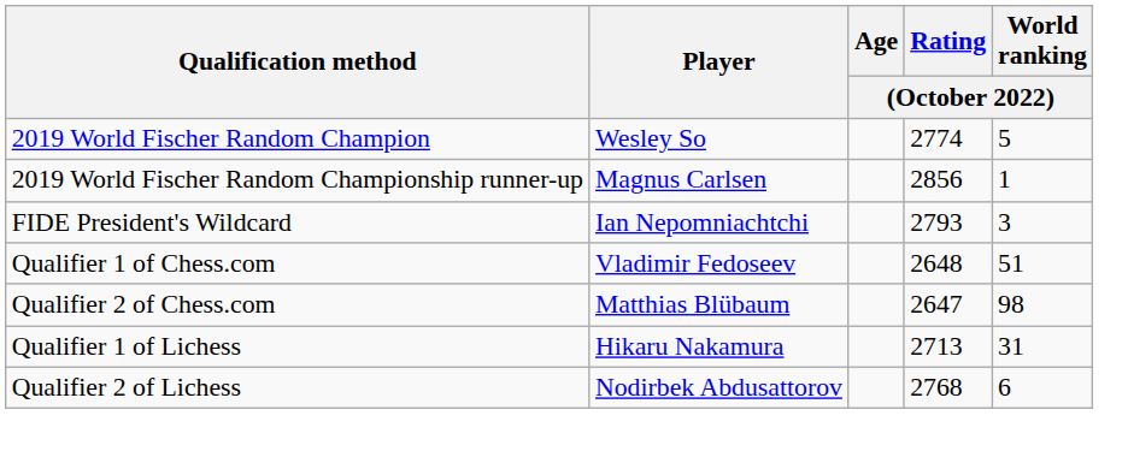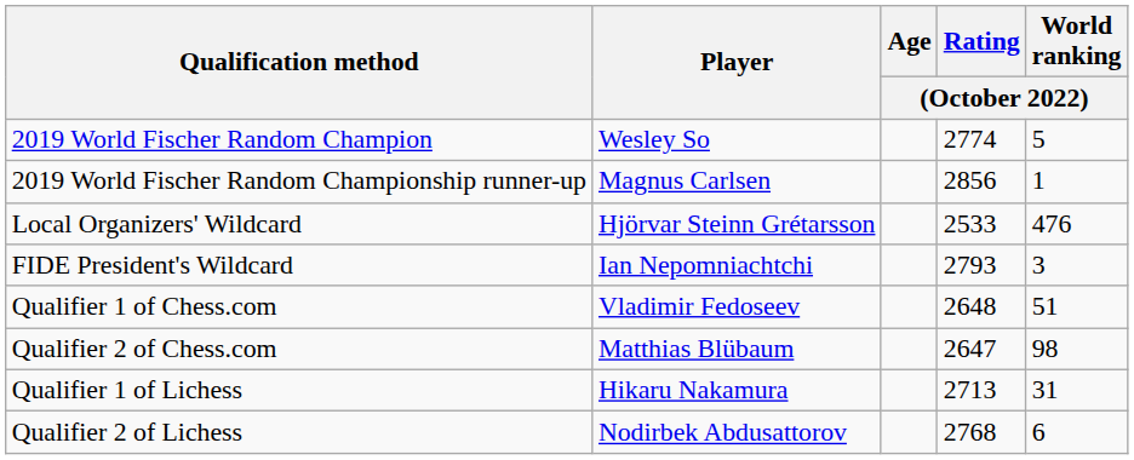+ row: Local Organizers' Wildcard | Hjörvar Steinn Grétarsson | 2533 | 476
